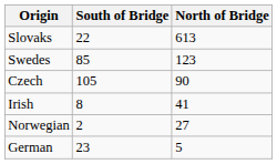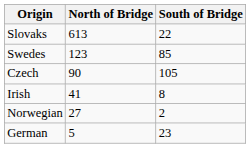columns swapped: North of Bridge <-> South of Bridge
